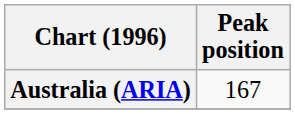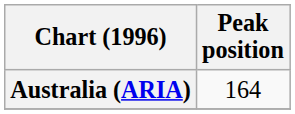Australia (ARIA) | Peak position: 167 -> 164
